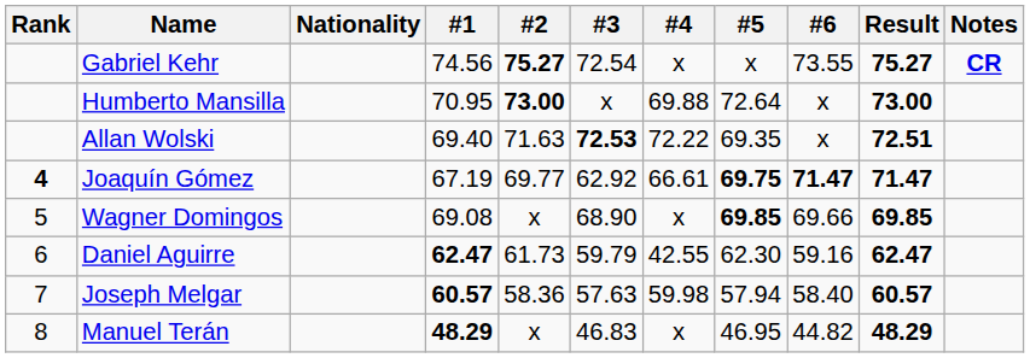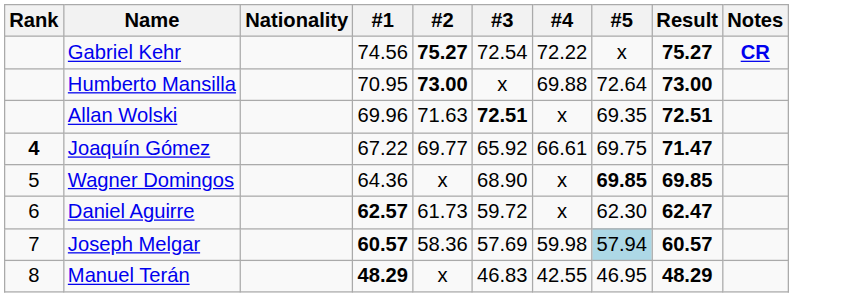- column: #6 | 73.55 | x | x | 71.47 | 69.66 | 59.16 | 58.40 | 44.82
Gabriel Kehr | #4: x -> 72.22
Allan Wolski | #1: 69.40 -> 69.96
Allan Wolski | #3: 72.53 -> 72.51
Allan Wolski | #4: 72.22 -> x
Joaquín Gómez | #1: 67.19 -> 67.22
Joaquín Gómez | #3: 62.92 -> 65.92
Joaquín Gómez | #5: bold -> normal
Wagner Domingos | #1: 69.08 -> 64.36
Daniel Aguirre | #1: 62.47 -> 62.57
Daniel Aguirre | #3: 59.79 -> 59.72
Daniel Aguirre | #4: 42.55 -> x
Joseph Melgar | #3: 57.63 -> 57.69
Joseph Melgar | #5: no background -> lightblue background
Manuel Terán | #4: x -> 42.55
